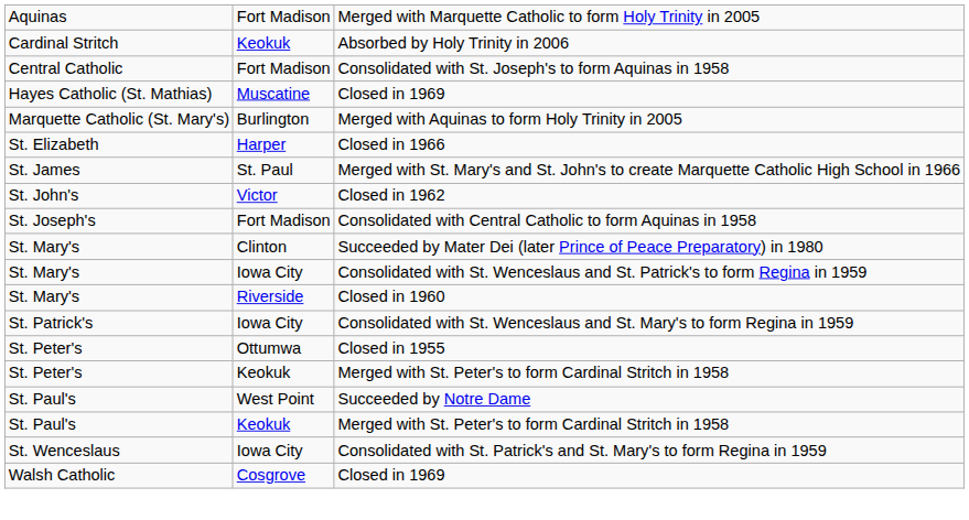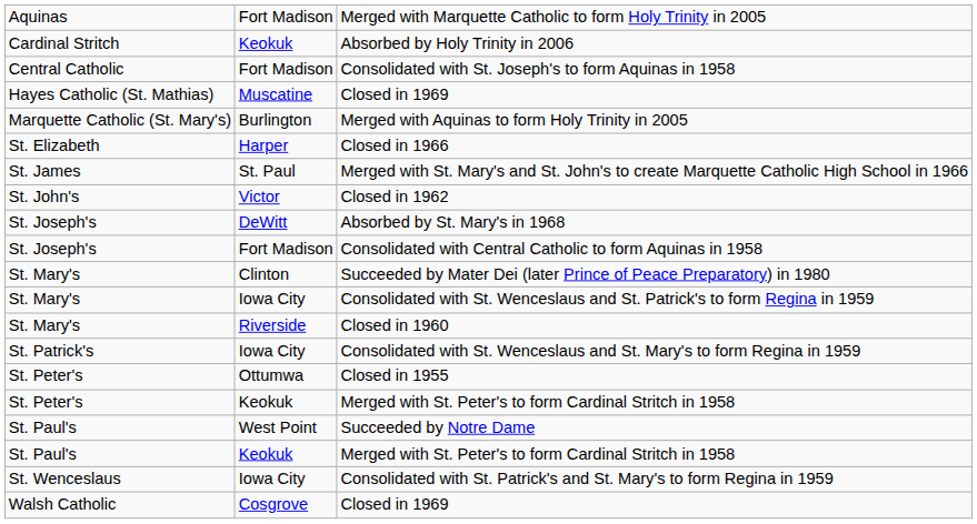+ row: St. Joseph's | DeWitt | Absorbed by St. Mary's in 1968
